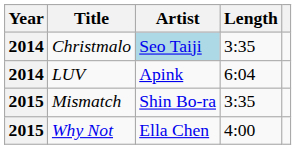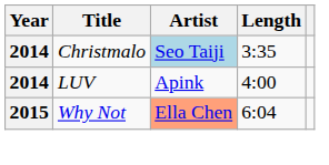LUV | Length: 6:04 -> 4:00
- row: 2015 | Mismatch | Shin Bo-ra | 3:35
Why Not | Artist: no background -> lightsalmon background
Why Not | Length: 4:00 -> 6:04
